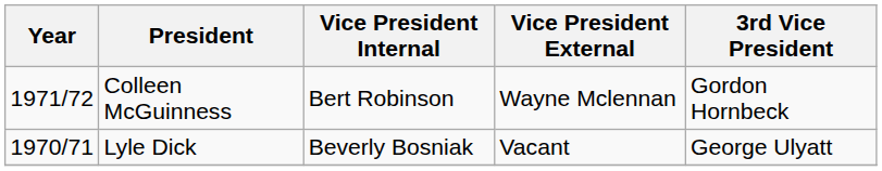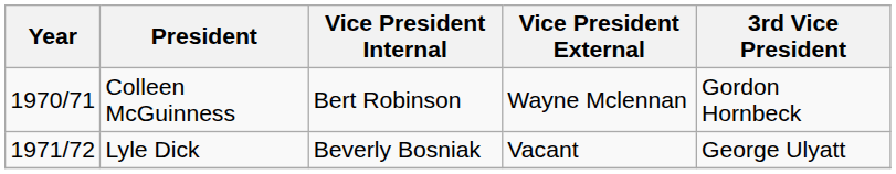Colleen McGuinness | Year: 1971/72 -> 1970/71
Lyle Dick | Year: 1970/71 -> 1971/72
